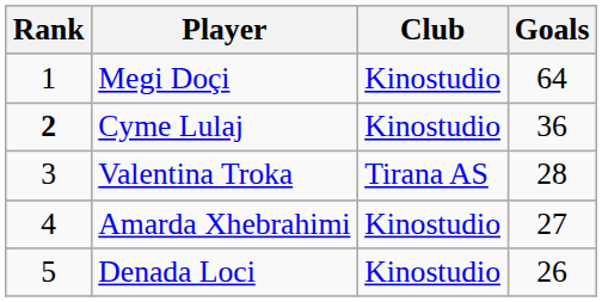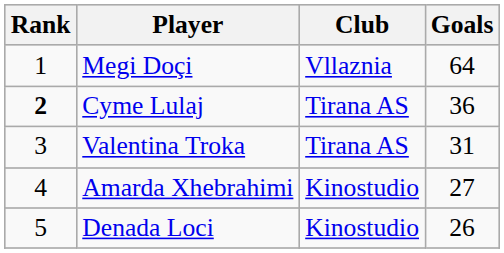Megi Doçi | Club: Kinostudio -> Vllaznia
Cyme Lulaj | Club: Kinostudio -> Tirana AS
Valentina Troka | Goals: 28 -> 31
